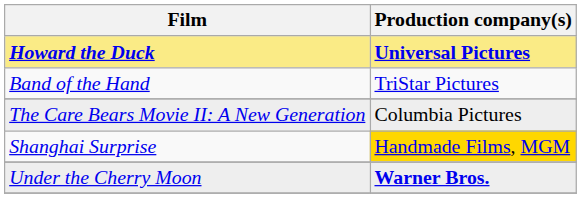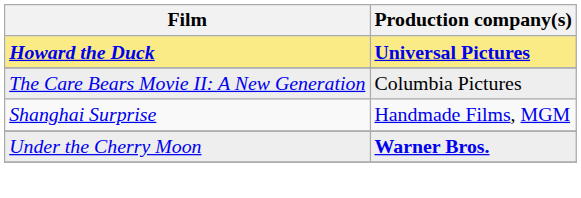- row: Band of the Hand | TriStar Pictures
Shanghai Surprise | Production company(s): gold background -> no background
